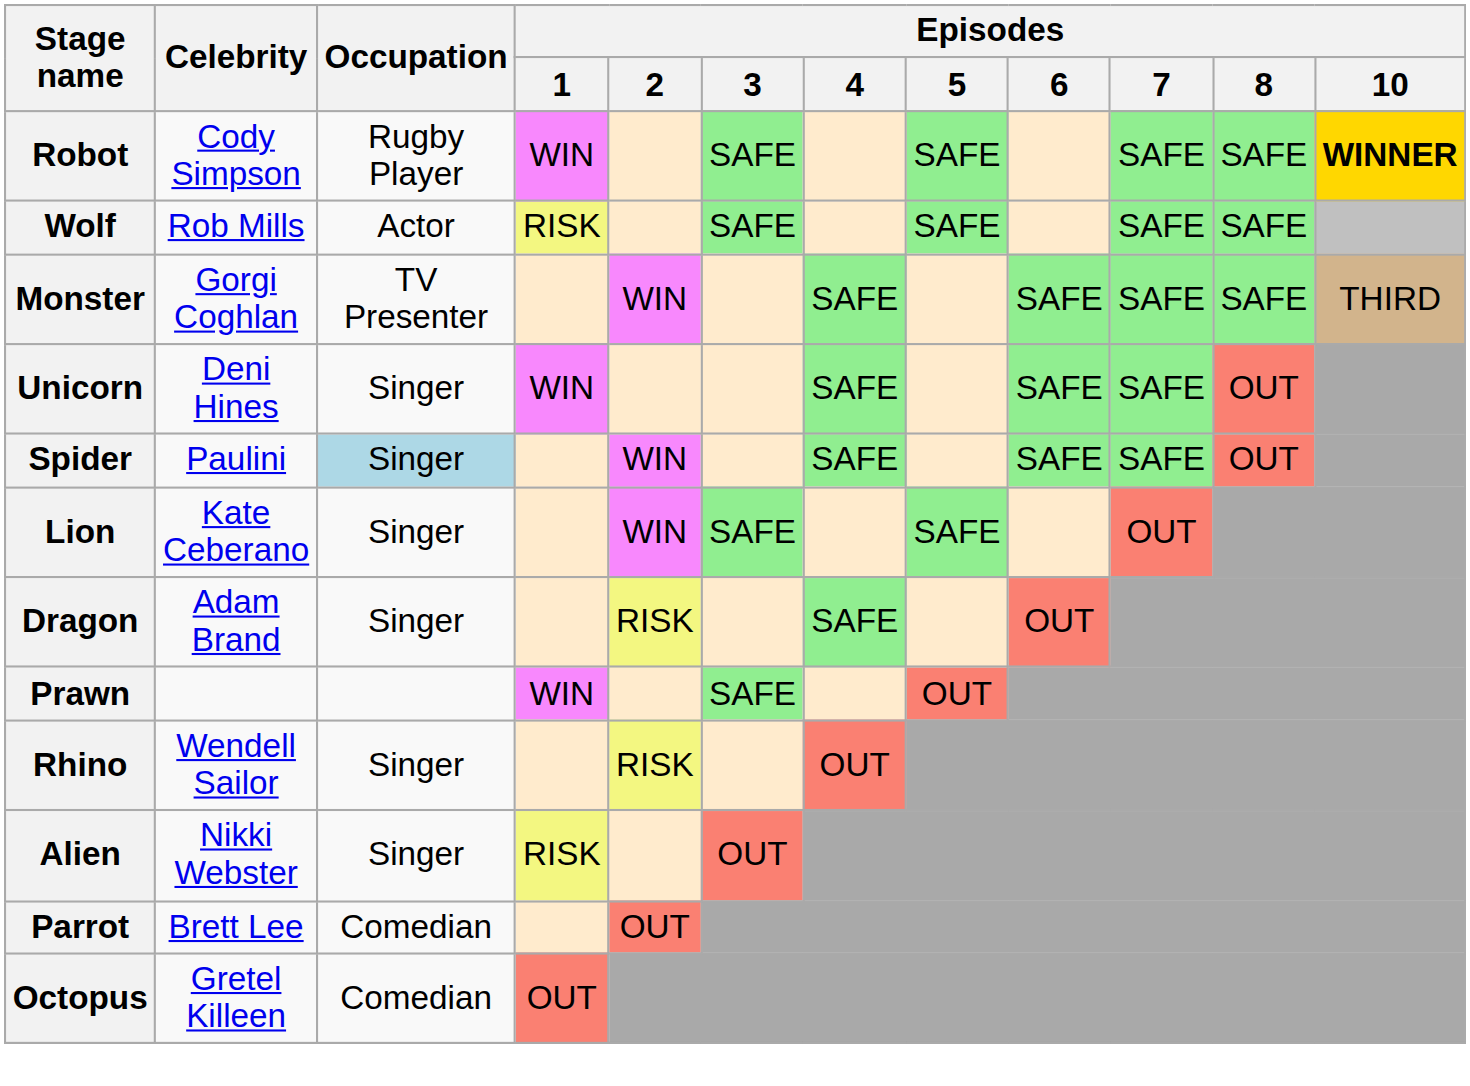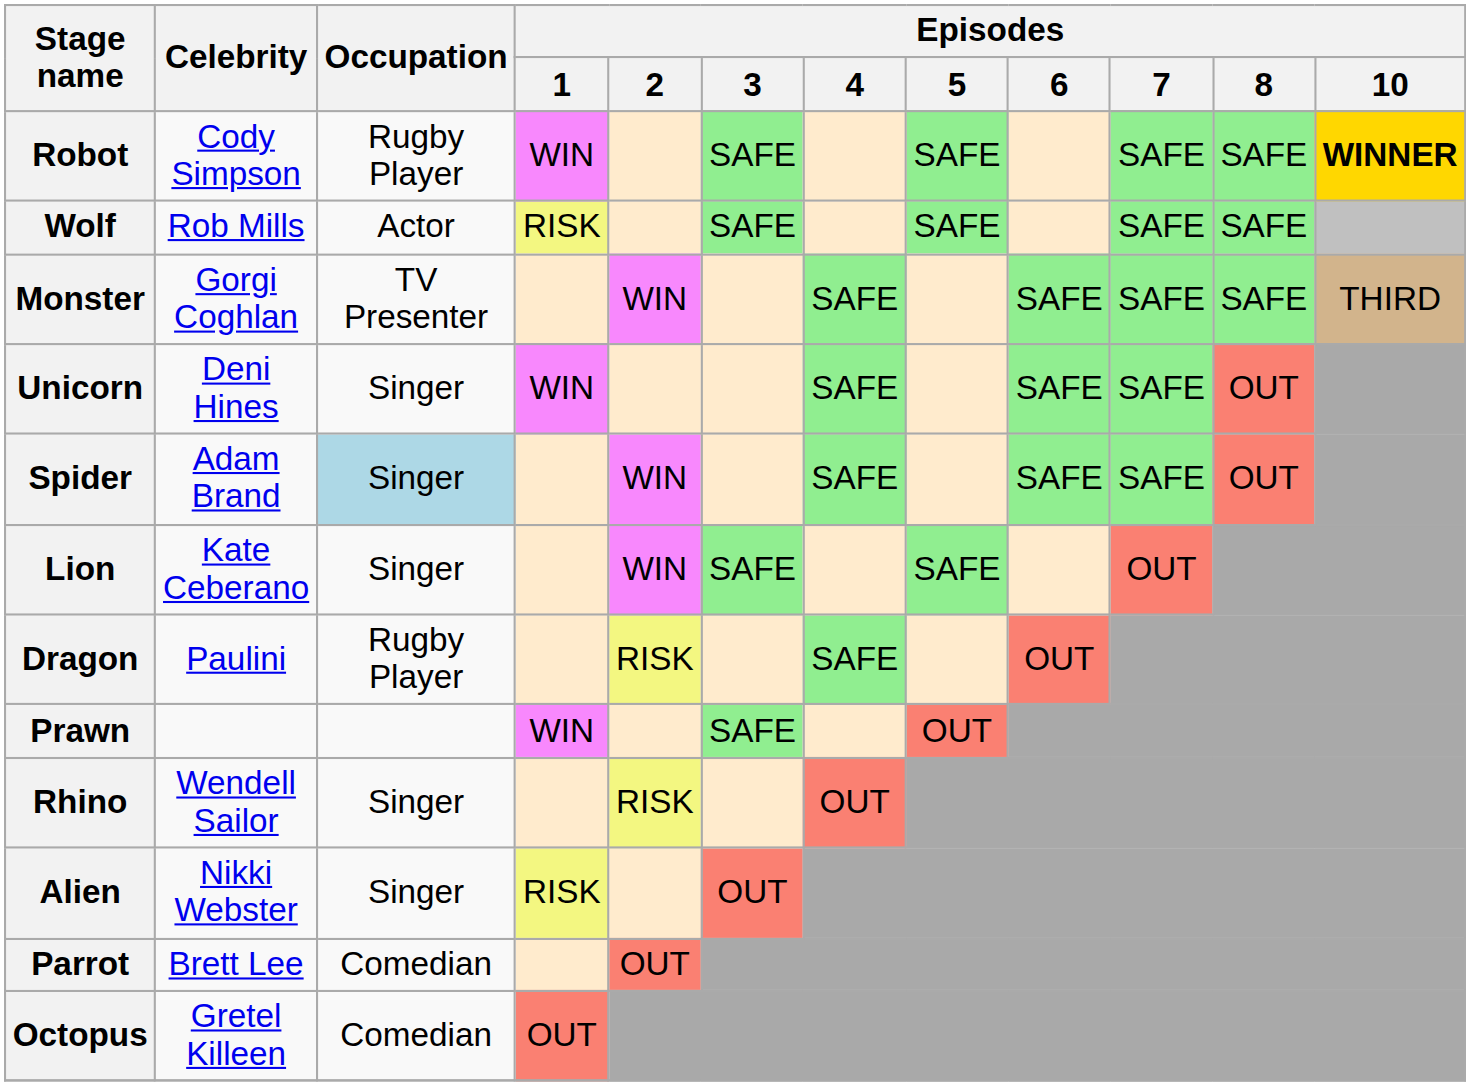Spider | Celebrity: Paulini -> Adam Brand
Dragon | Celebrity: Adam Brand -> Paulini
Dragon | Occupation: Singer -> Rugby Player
